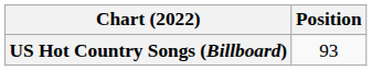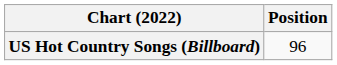US Hot Country Songs (Billboard) | Position: 93 -> 96
